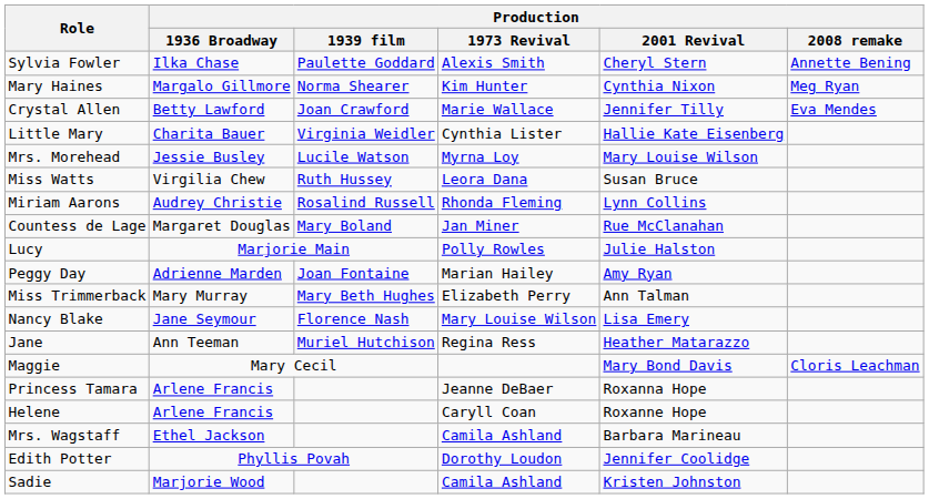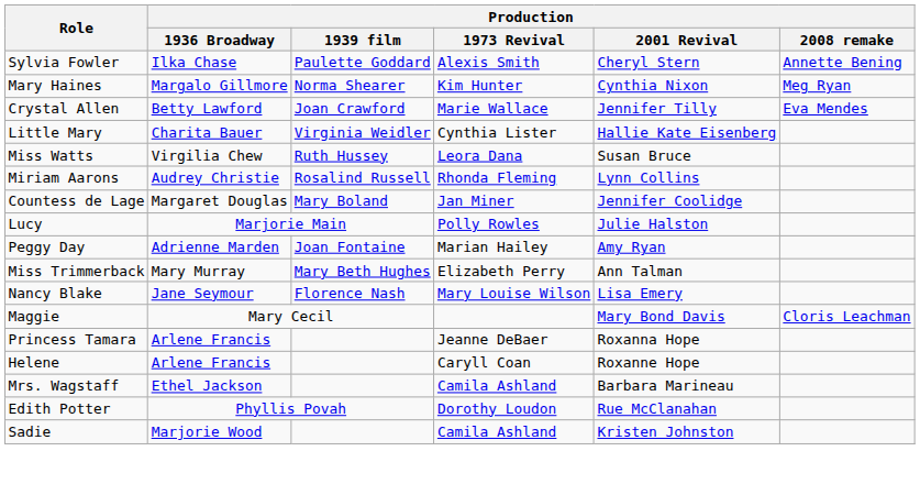- row: Mrs. Morehead | Jessie Busley | Lucile Watson | Myrna Loy | Mary Louise Wilson
Countess de Lage | Production / 2001 Revival: Rue McClanahan -> Jennifer Coolidge
- row: Jane | Ann Teeman | Muriel Hutchison | Regina Ress | Heather Matarazzo
Edith Potter | Production / 2001 Revival: Jennifer Coolidge -> Rue McClanahan
